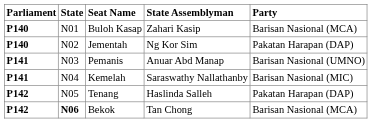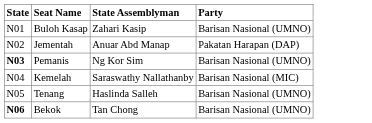- column: Parliament | P140 | P140 | P141 | P141 | P142 | P142
Buloh Kasap | Party: Barisan Nasional (MCA) -> Barisan Nasional (UMNO)
Jementah | State Assemblyman: Ng Kor Sim -> Anuar Abd Manap
Pemanis | State: normal -> bold
Pemanis | State Assemblyman: Anuar Abd Manap -> Ng Kor Sim
Tenang | Party: Pakatan Harapan (DAP) -> Barisan Nasional (UMNO)
Bekok | Party: Barisan Nasional (MCA) -> Barisan Nasional (UMNO)
